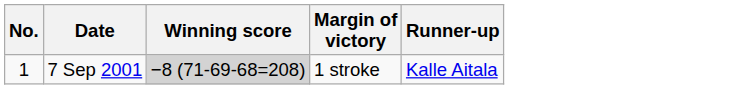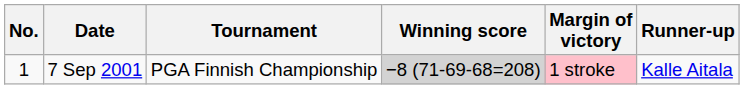+ column: Tournament | PGA Finnish Championship
7 Sep 2001 | Margin of victory: no background -> pink background
